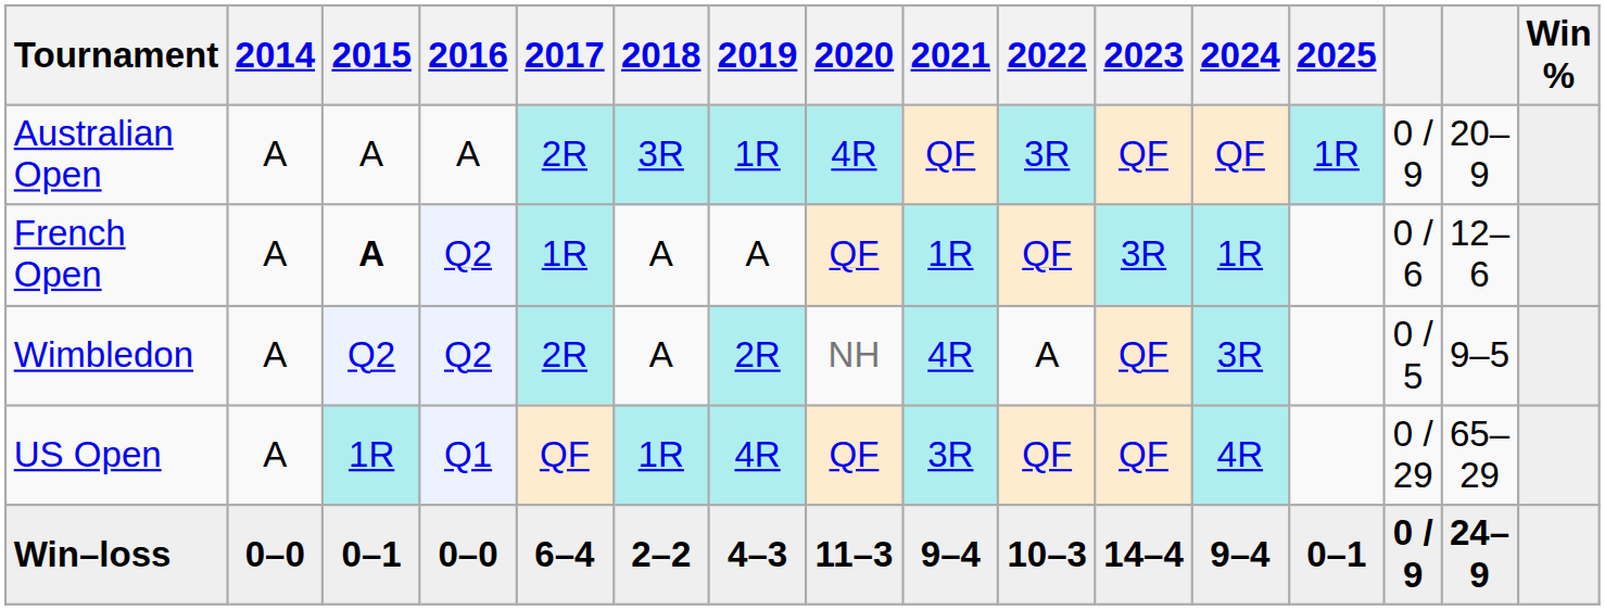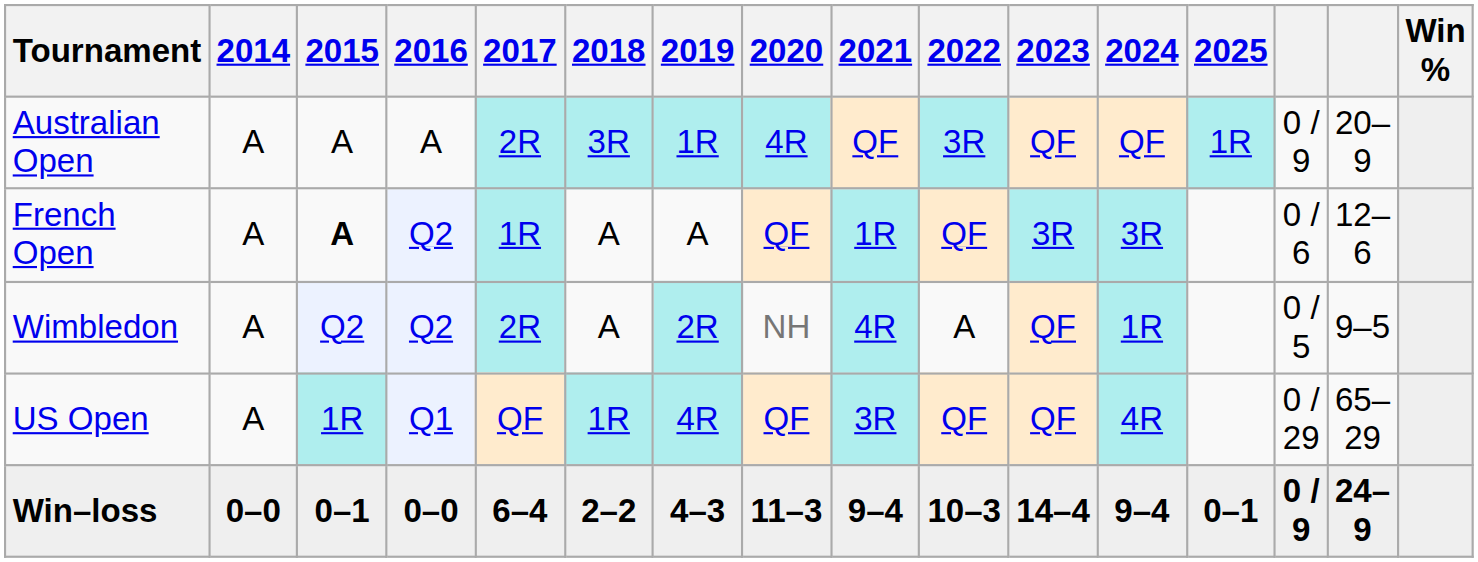French Open | 2024: 1R -> 3R
Wimbledon | 2024: 3R -> 1R
